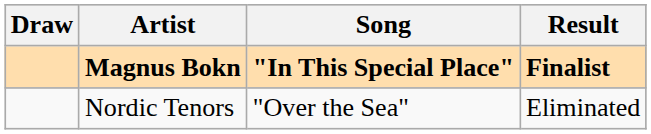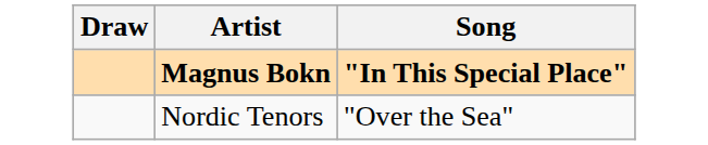- column: Result | Finalist | Eliminated
